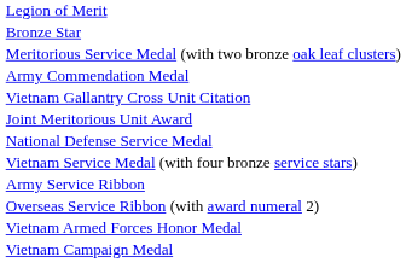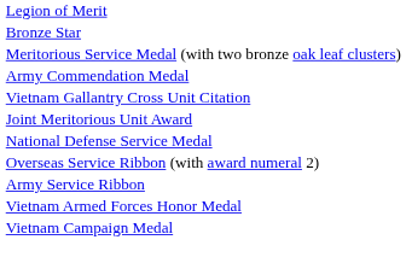- row: Vietnam Service Medal (with four bronze service stars)
rows swapped: Army Service Ribbon <-> Overseas Service Ribbon (with award numeral 2)
